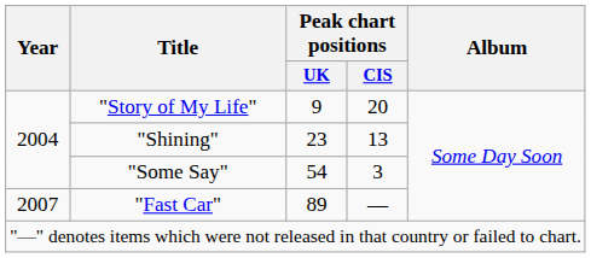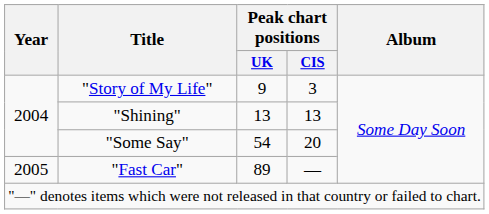"Story of My Life" | Peak chart positions / CIS: 20 -> 3
"Shining" | Peak chart positions / UK: 23 -> 13
"Some Say" | Peak chart positions / CIS: 3 -> 20
"Fast Car" | Year: 2007 -> 2005
